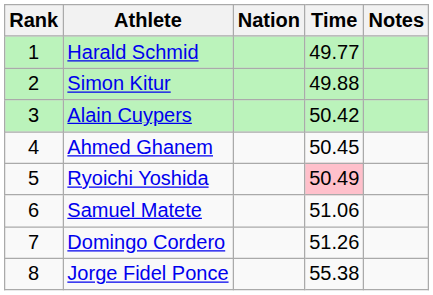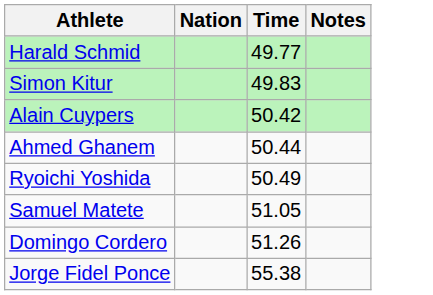- column: Rank | 1 | 2 | 3 | 4 | 5 | 6 | 7 | 8
Simon Kitur | Time: 49.88 -> 49.83
Ahmed Ghanem | Time: 50.45 -> 50.44
Ryoichi Yoshida | Time: pink background -> no background
Samuel Matete | Time: 51.06 -> 51.05
